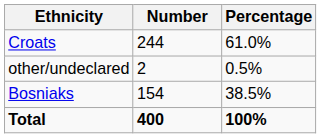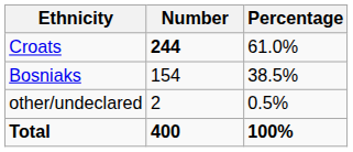Croats | Number: normal -> bold
rows swapped: Bosniaks <-> other/undeclared
